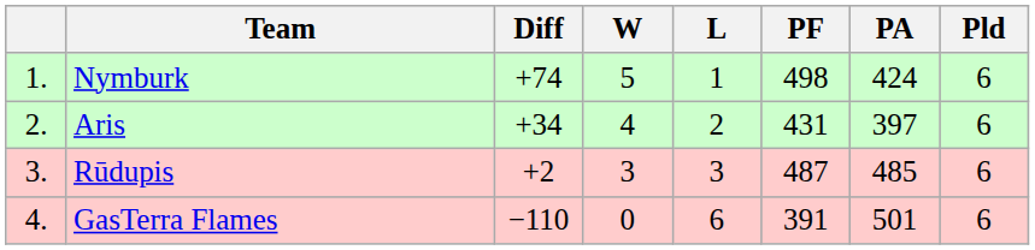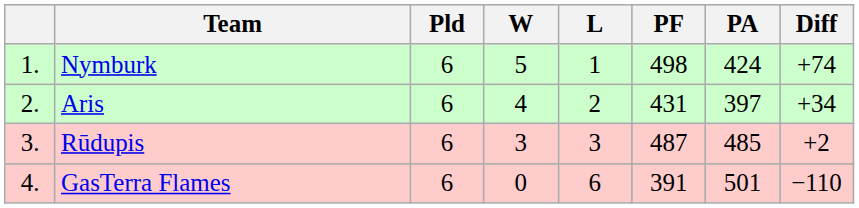columns swapped: Pld <-> Diff
